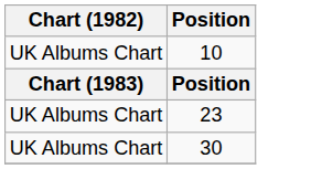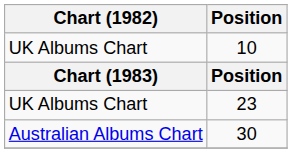30 | Chart (1982): UK Albums Chart -> Australian Albums Chart
